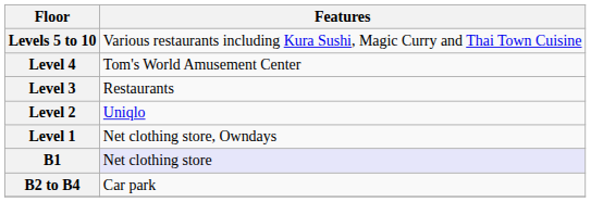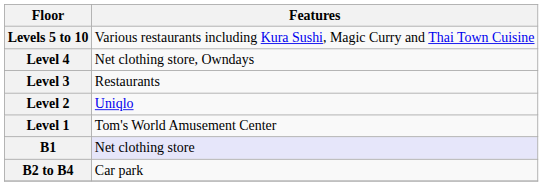Level 4 | Features: Tom's World Amusement Center -> Net clothing store, Owndays
Level 1 | Features: Net clothing store, Owndays -> Tom's World Amusement Center
